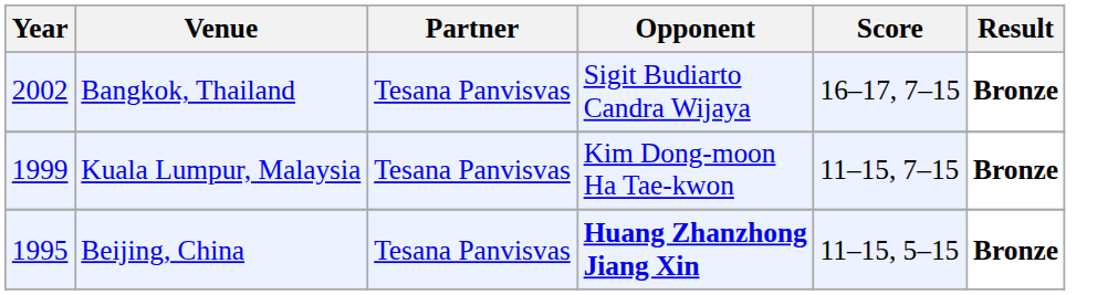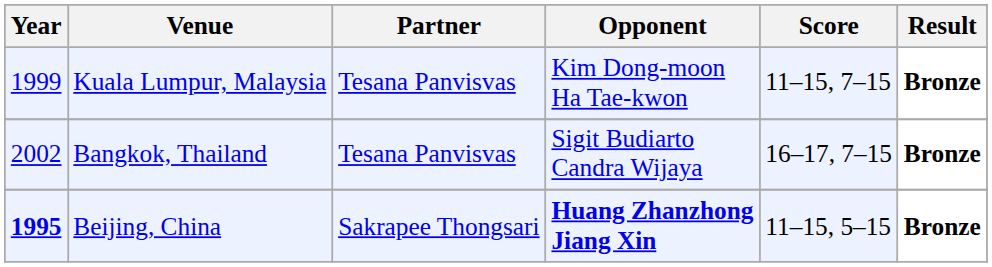rows swapped: Bangkok, Thailand <-> Kuala Lumpur, Malaysia
Beijing, China | Year: normal -> bold
Beijing, China | Partner: Tesana Panvisvas -> Sakrapee Thongsari
